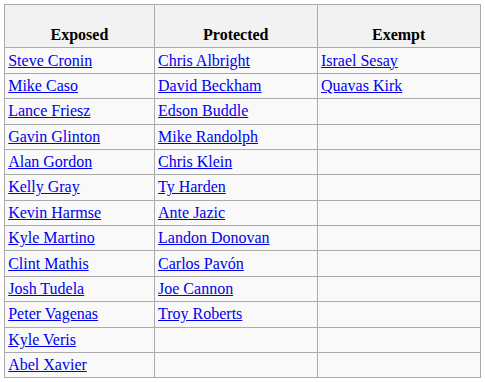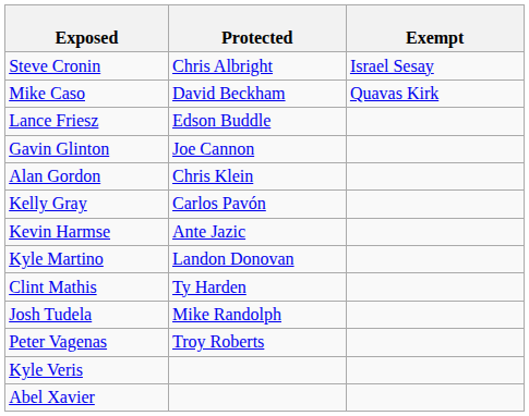Gavin Glinton | Protected: Mike Randolph -> Joe Cannon
Kelly Gray | Protected: Ty Harden -> Carlos Pavón
Clint Mathis | Protected: Carlos Pavón -> Ty Harden
Josh Tudela | Protected: Joe Cannon -> Mike Randolph
